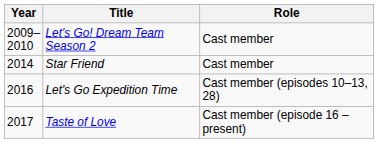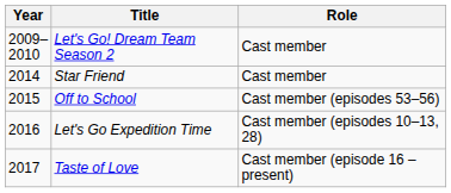+ row: 2015 | Off to School | Cast member (episodes 53–56)
